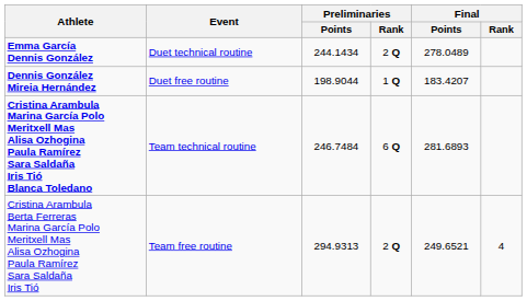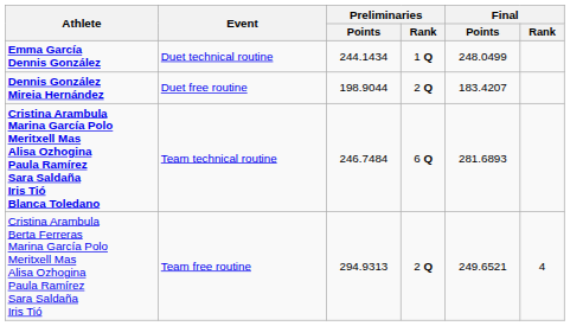Emma García Dennis González | Preliminaries / Rank: 2 Q -> 1 Q
Emma García Dennis González | Final / Points: 278.0489 -> 248.0499
Dennis González Mireia Hernández | Preliminaries / Rank: 1 Q -> 2 Q
